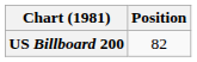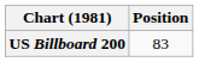US Billboard 200 | Position: 82 -> 83
